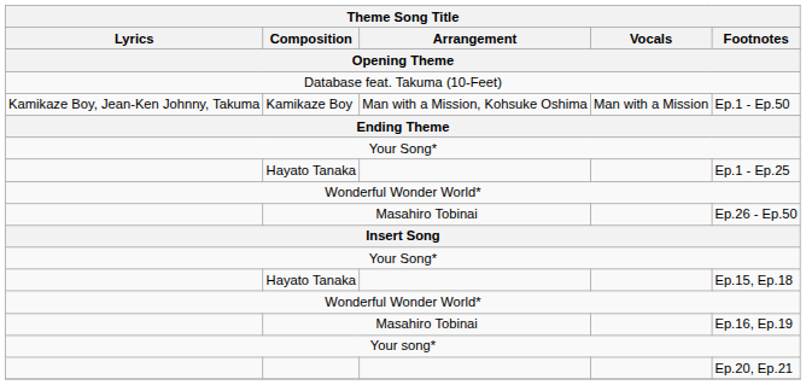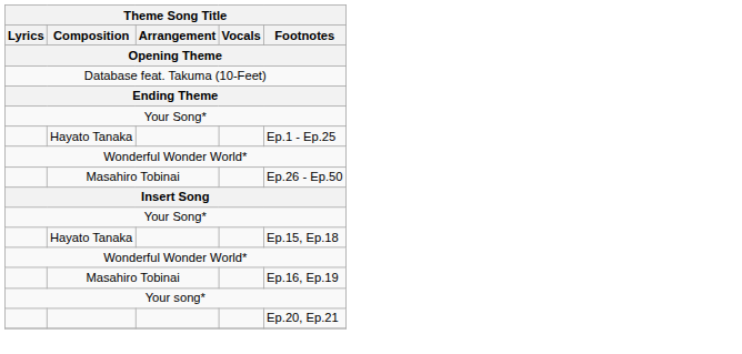- row: Kamikaze Boy, Jean-Ken Johnny, Takuma | Kamikaze Boy | Man with a Mission, Kohsuke Oshima | Man with a Mission | Ep.1 - Ep.50
